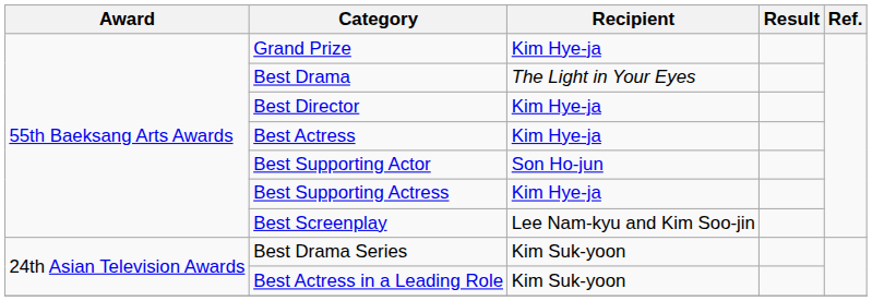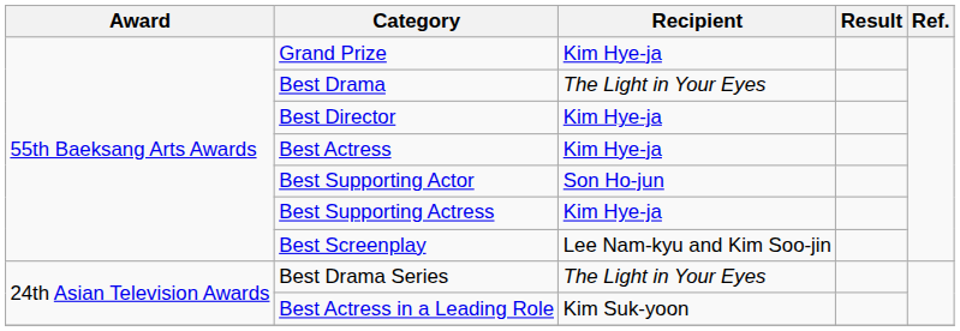Best Drama Series | Recipient: Kim Suk-yoon -> The Light in Your Eyes
